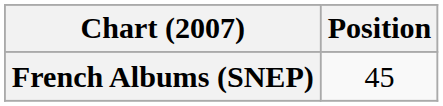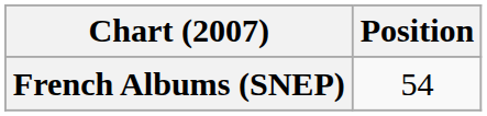French Albums (SNEP) | Position: 45 -> 54
